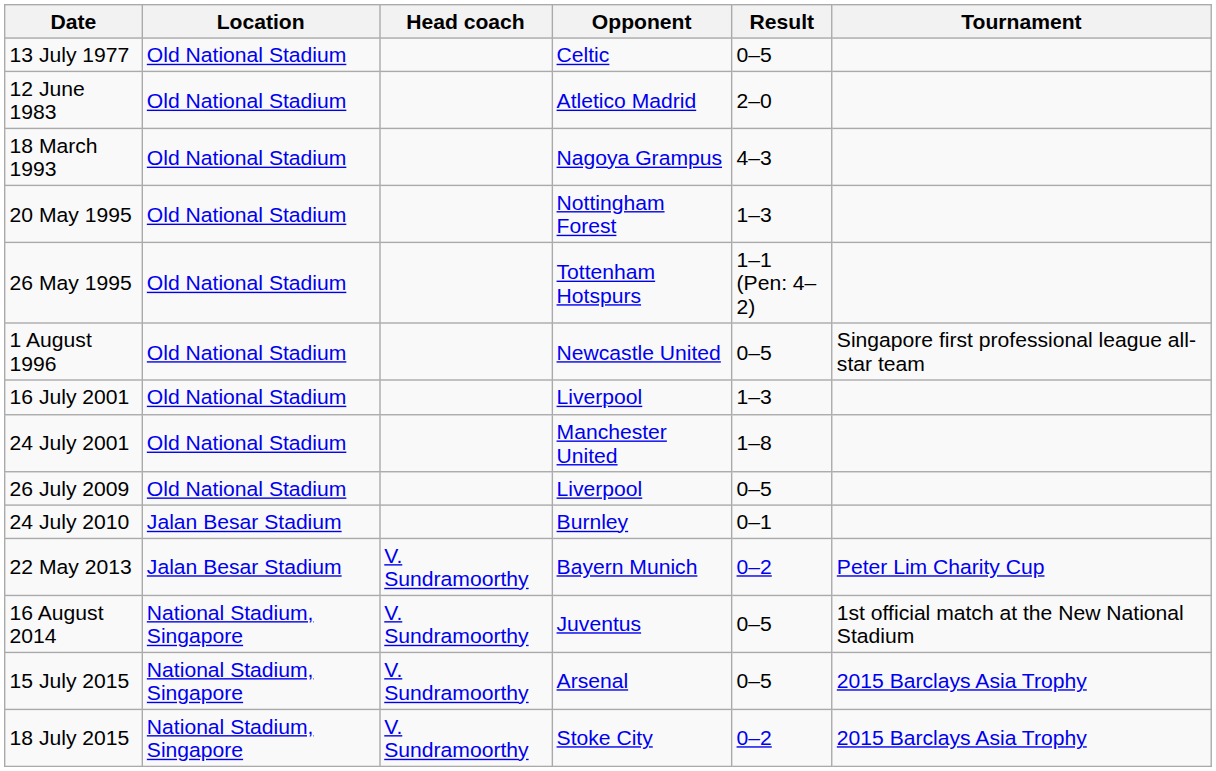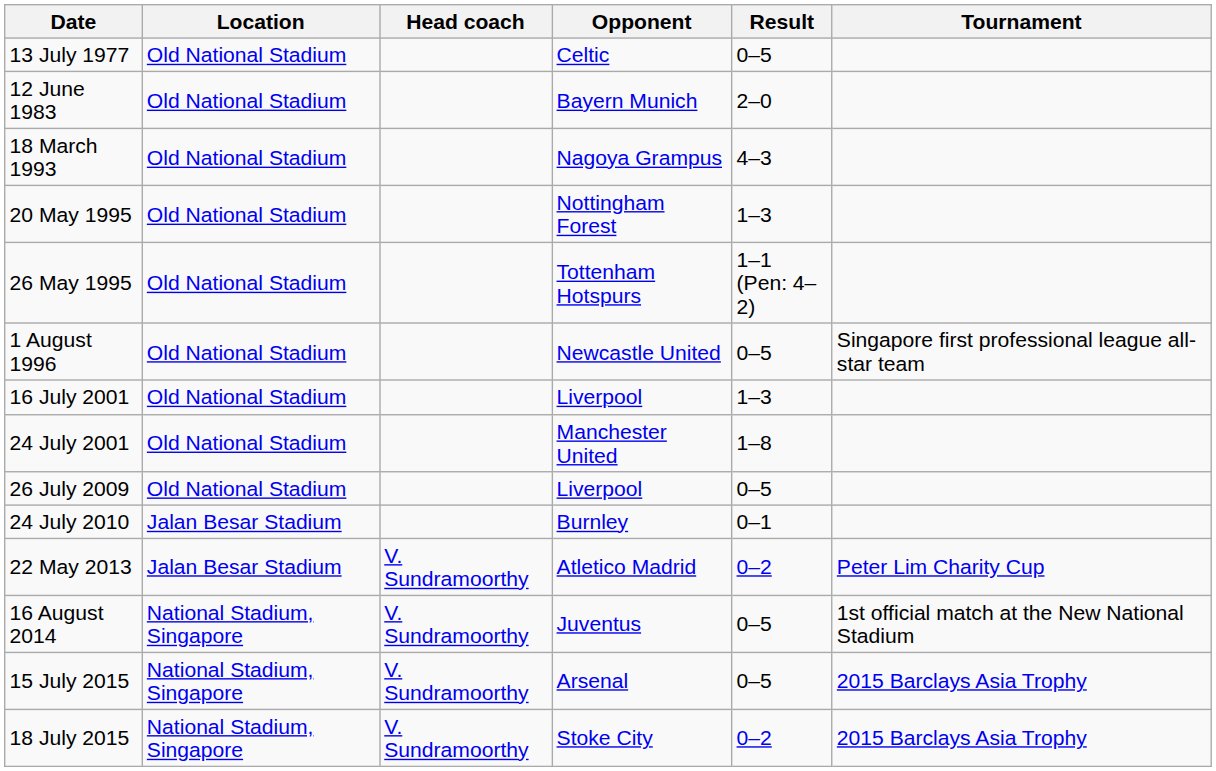12 June 1983 | Opponent: Atletico Madrid -> Bayern Munich
22 May 2013 | Opponent: Bayern Munich -> Atletico Madrid
